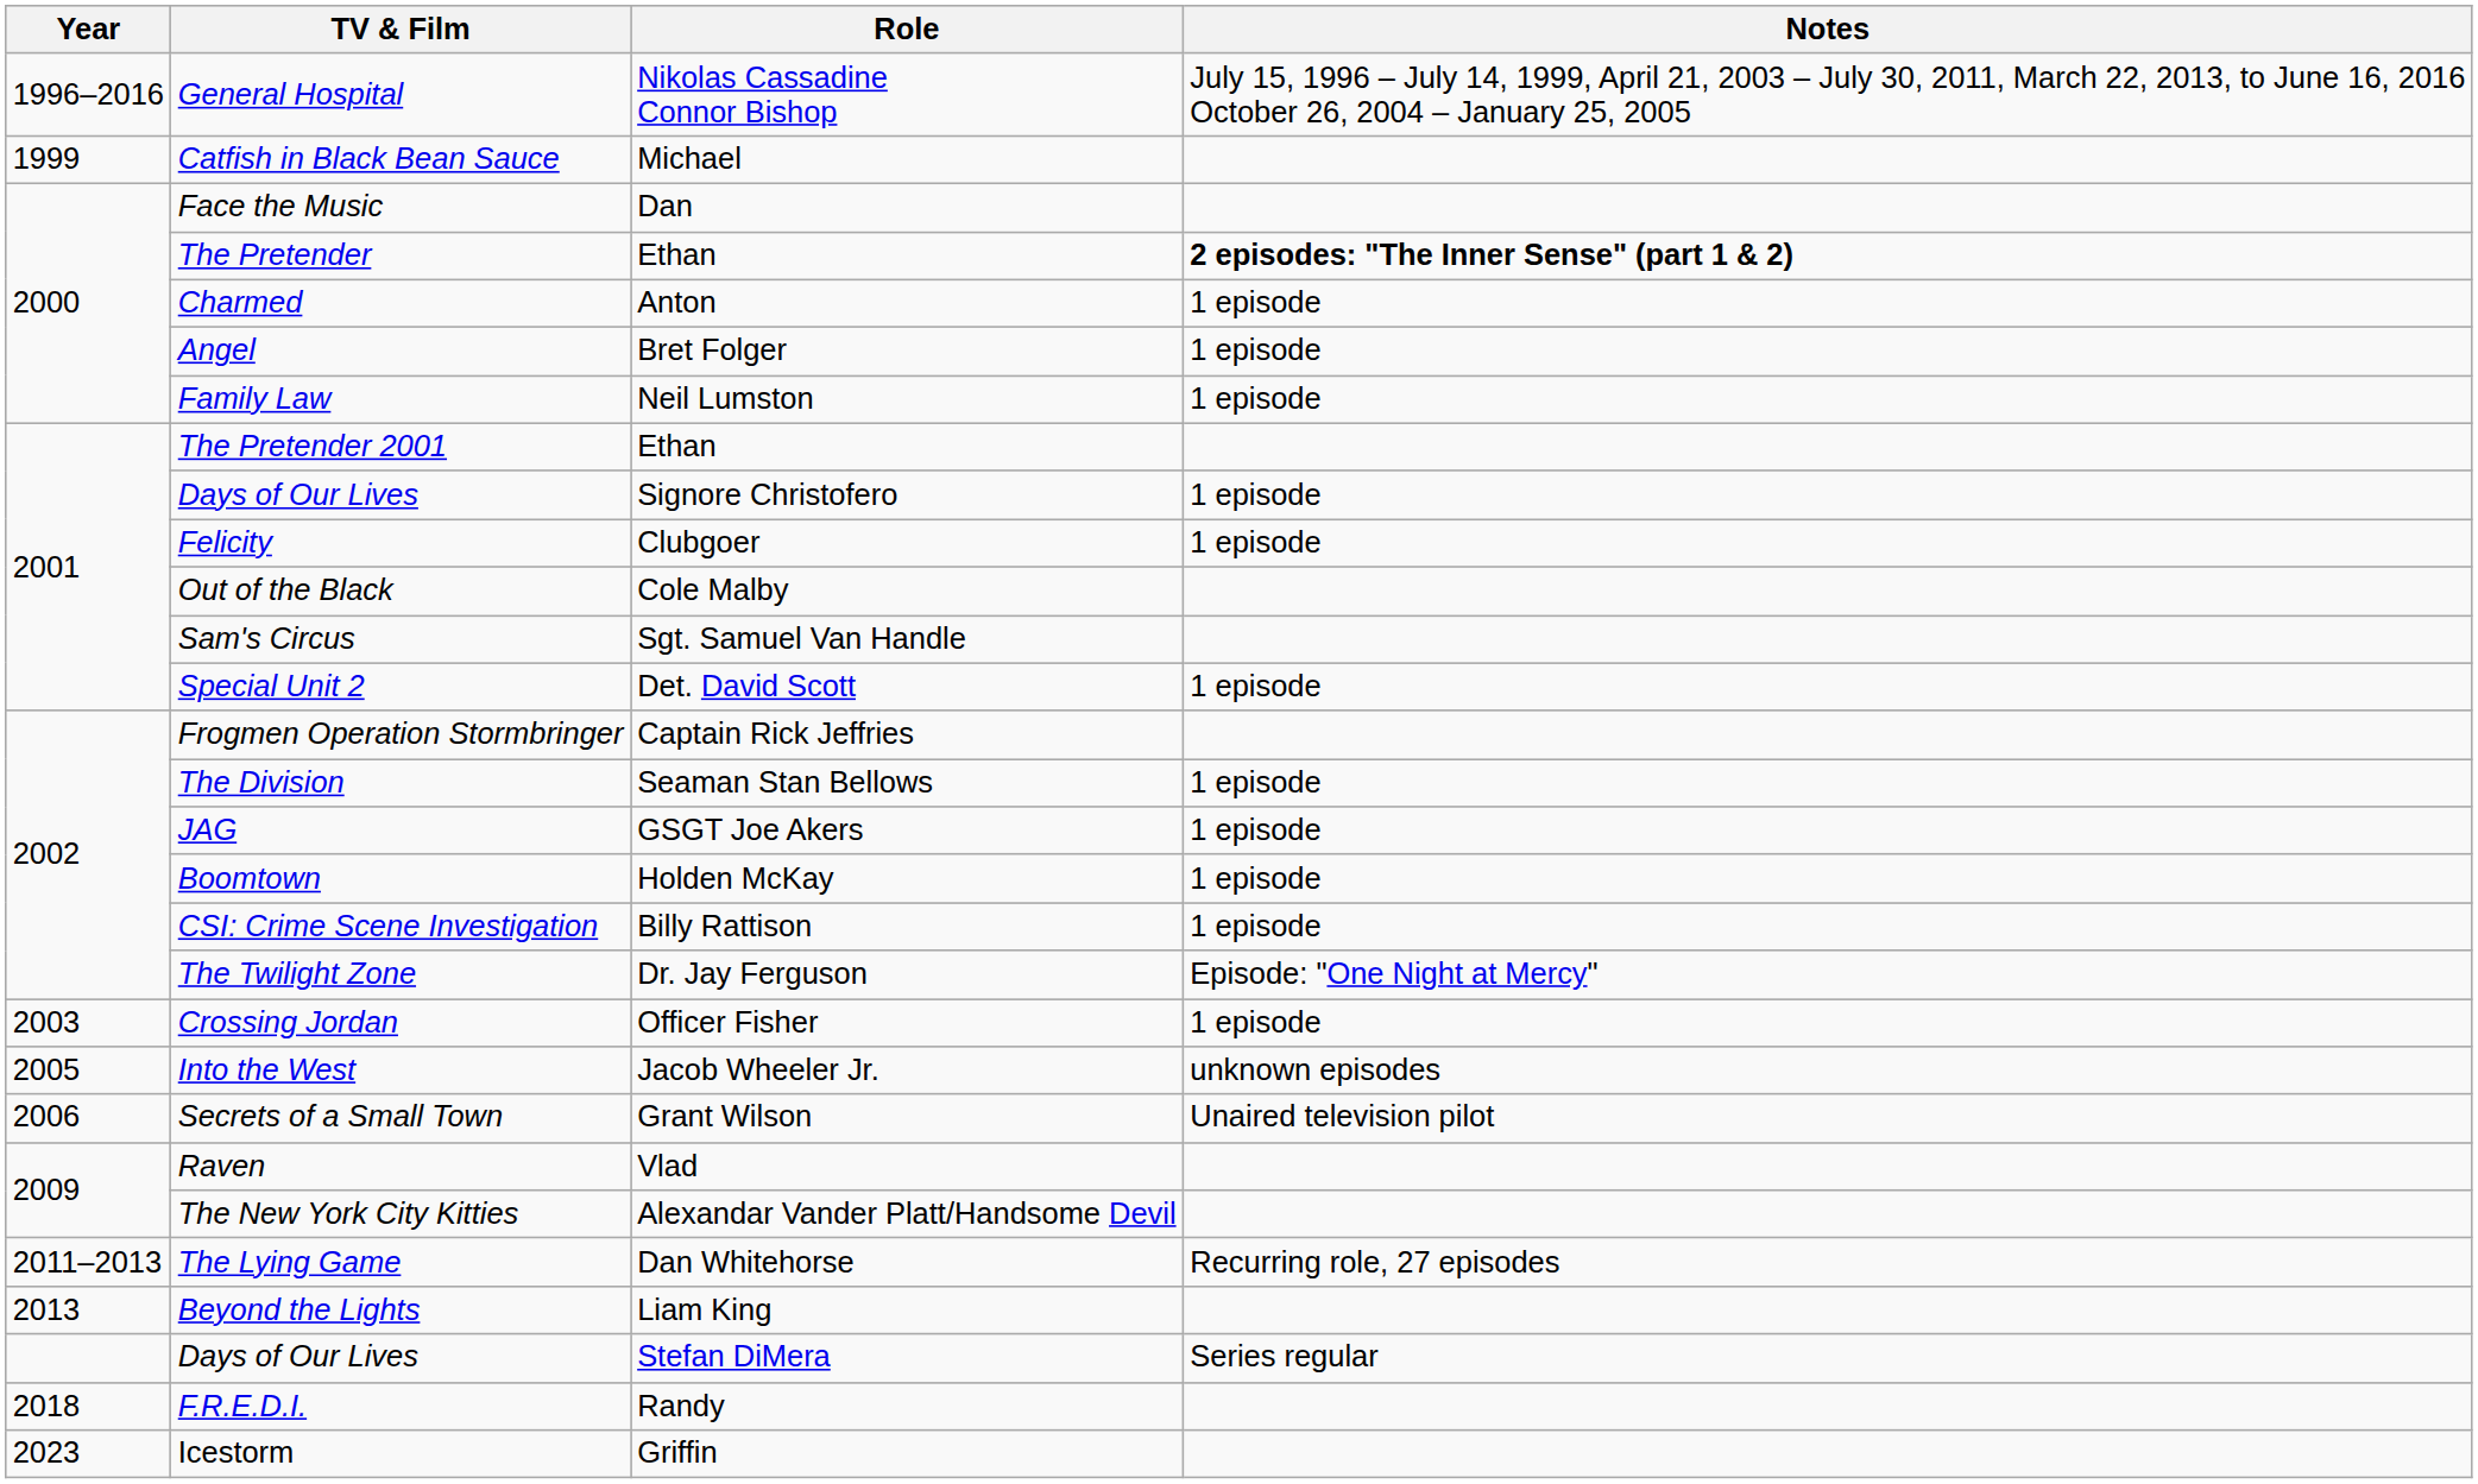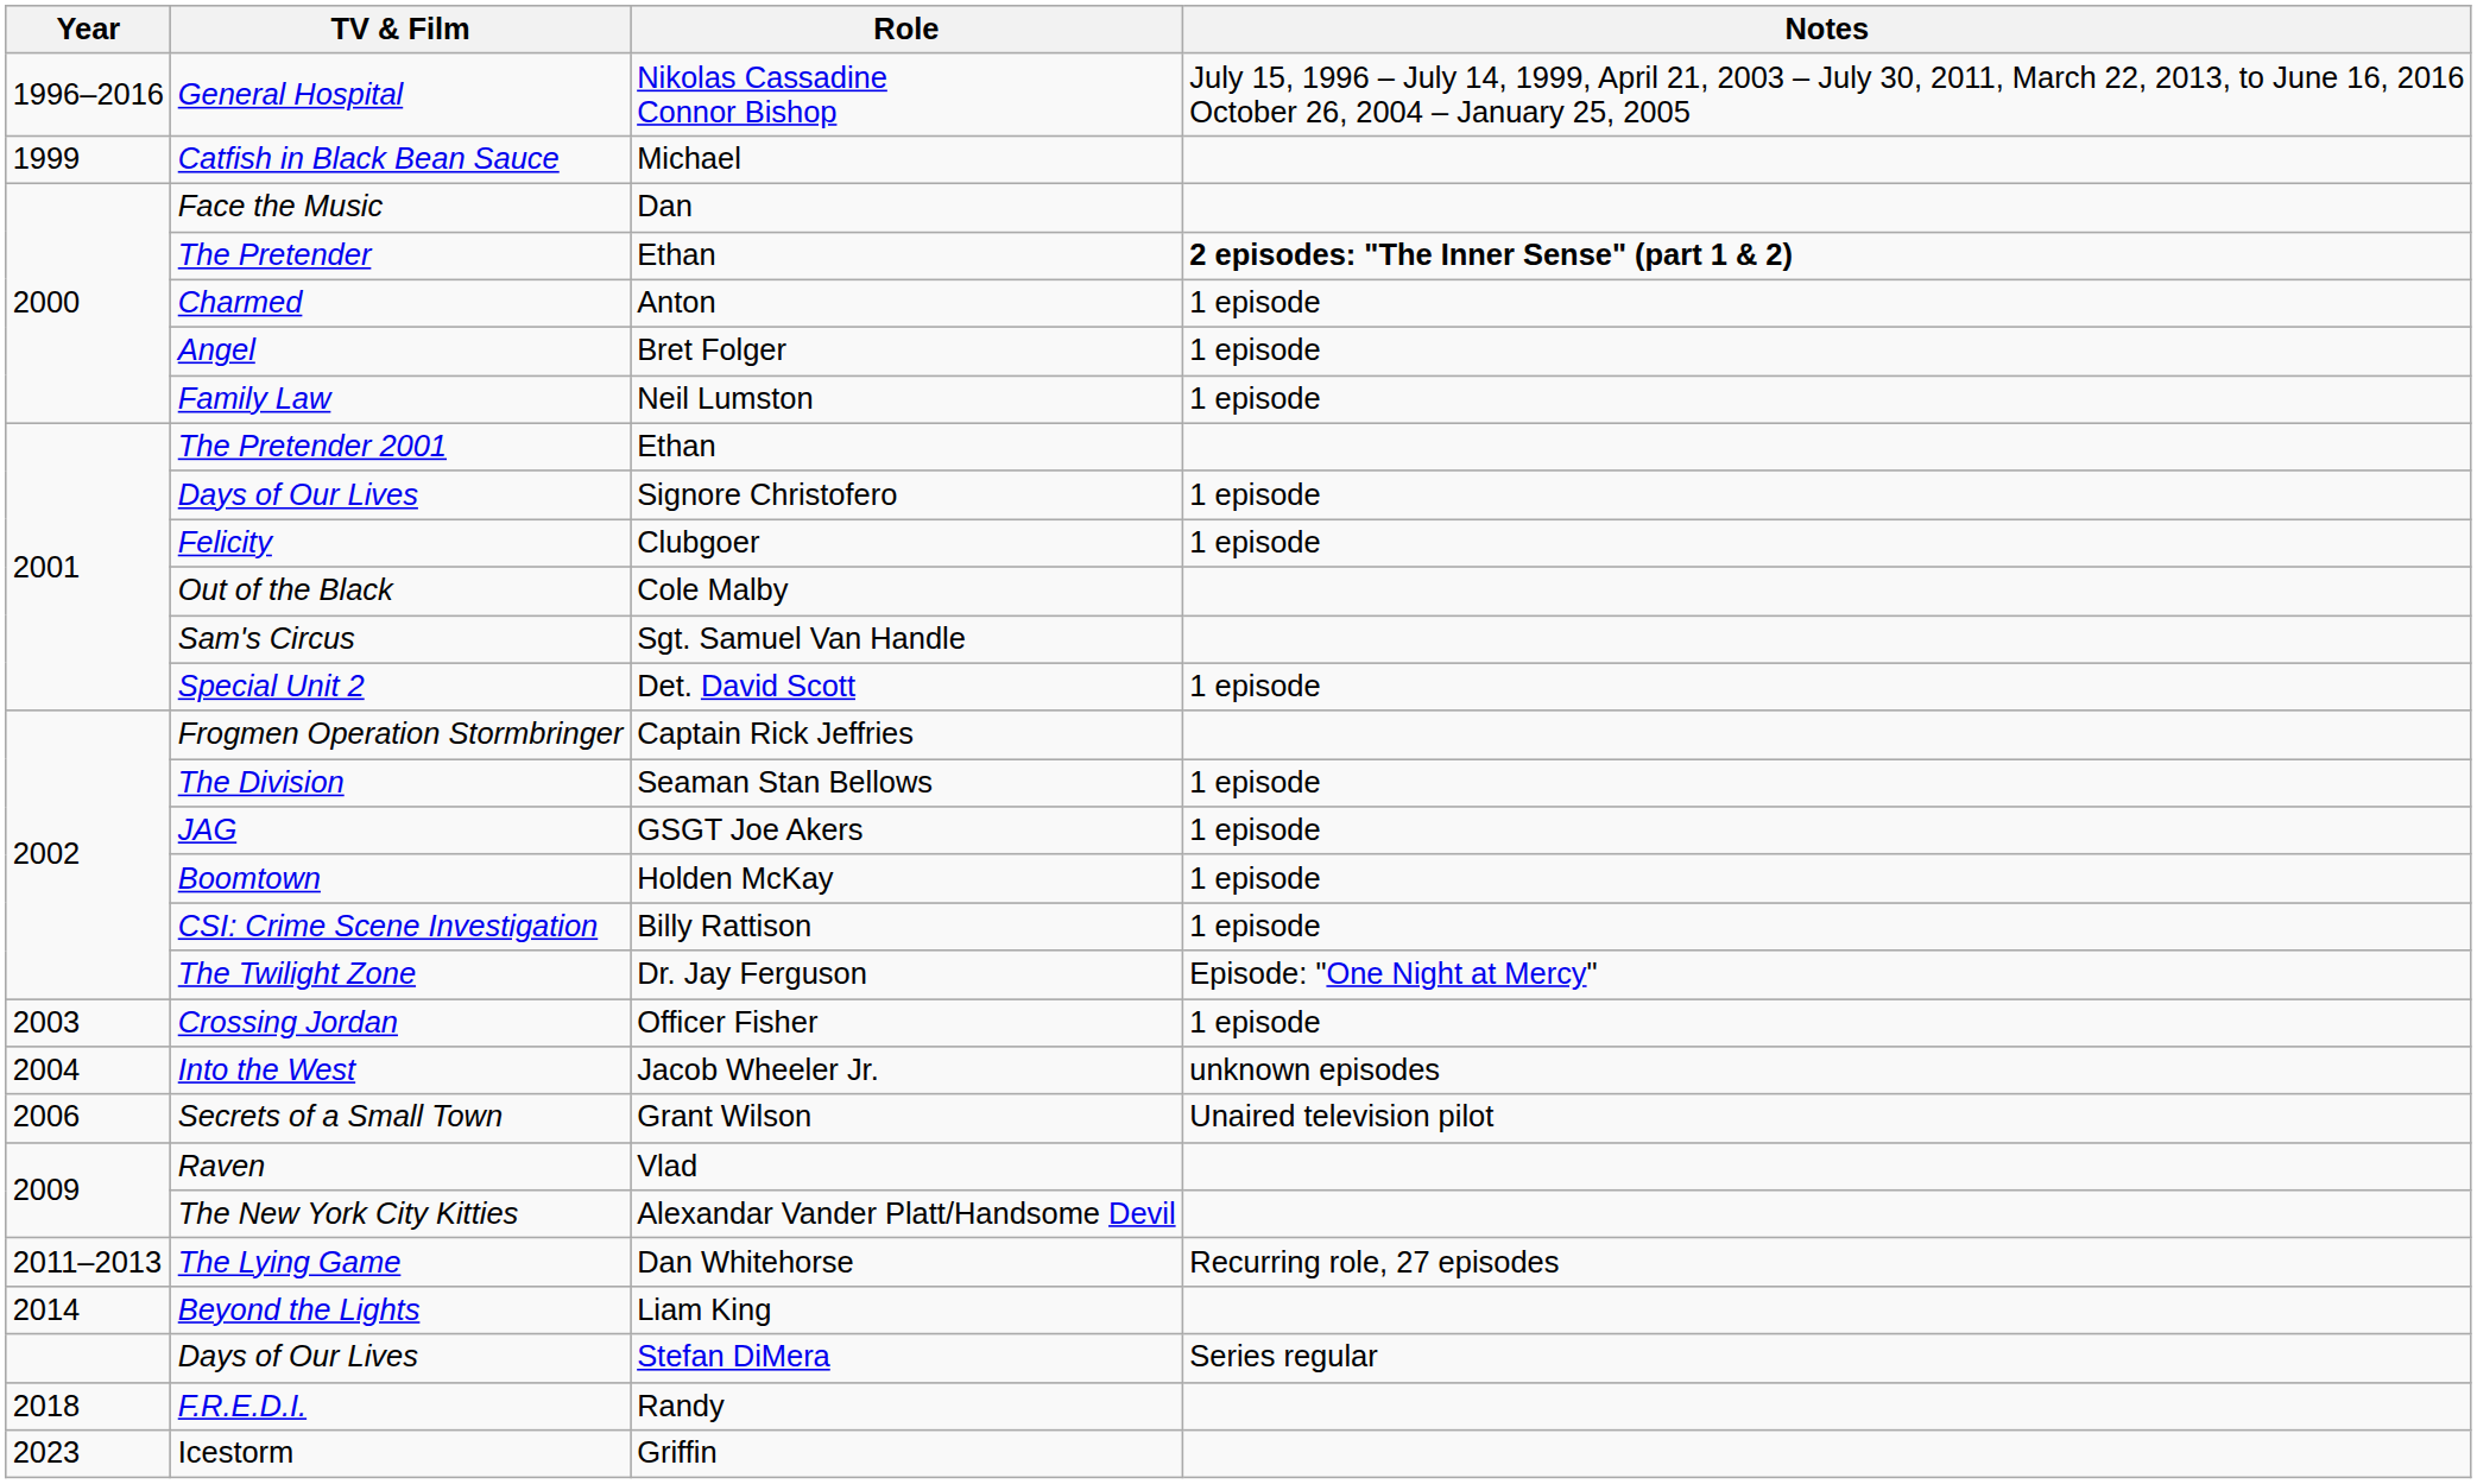Into the West | Year: 2005 -> 2004
Beyond the Lights | Year: 2013 -> 2014
